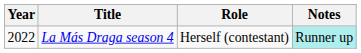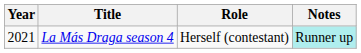La Más Draga season 4 | Year: 2022 -> 2021
